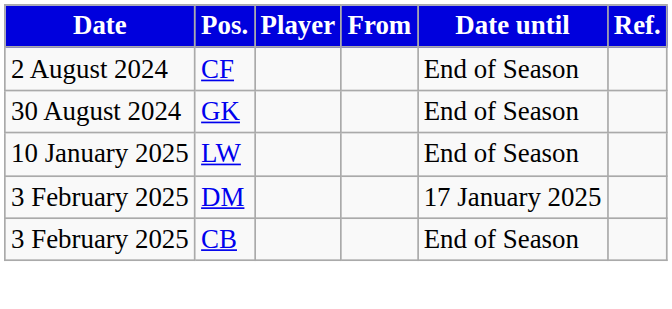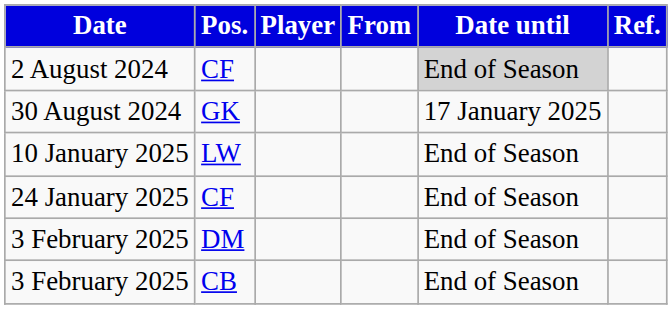2 August 2024 | Date until: no background -> lightgrey background
30 August 2024 | Date until: End of Season -> 17 January 2025
+ row: 24 January 2025 | CF | End of Season
3 February 2025 / DM | Date until: 17 January 2025 -> End of Season
